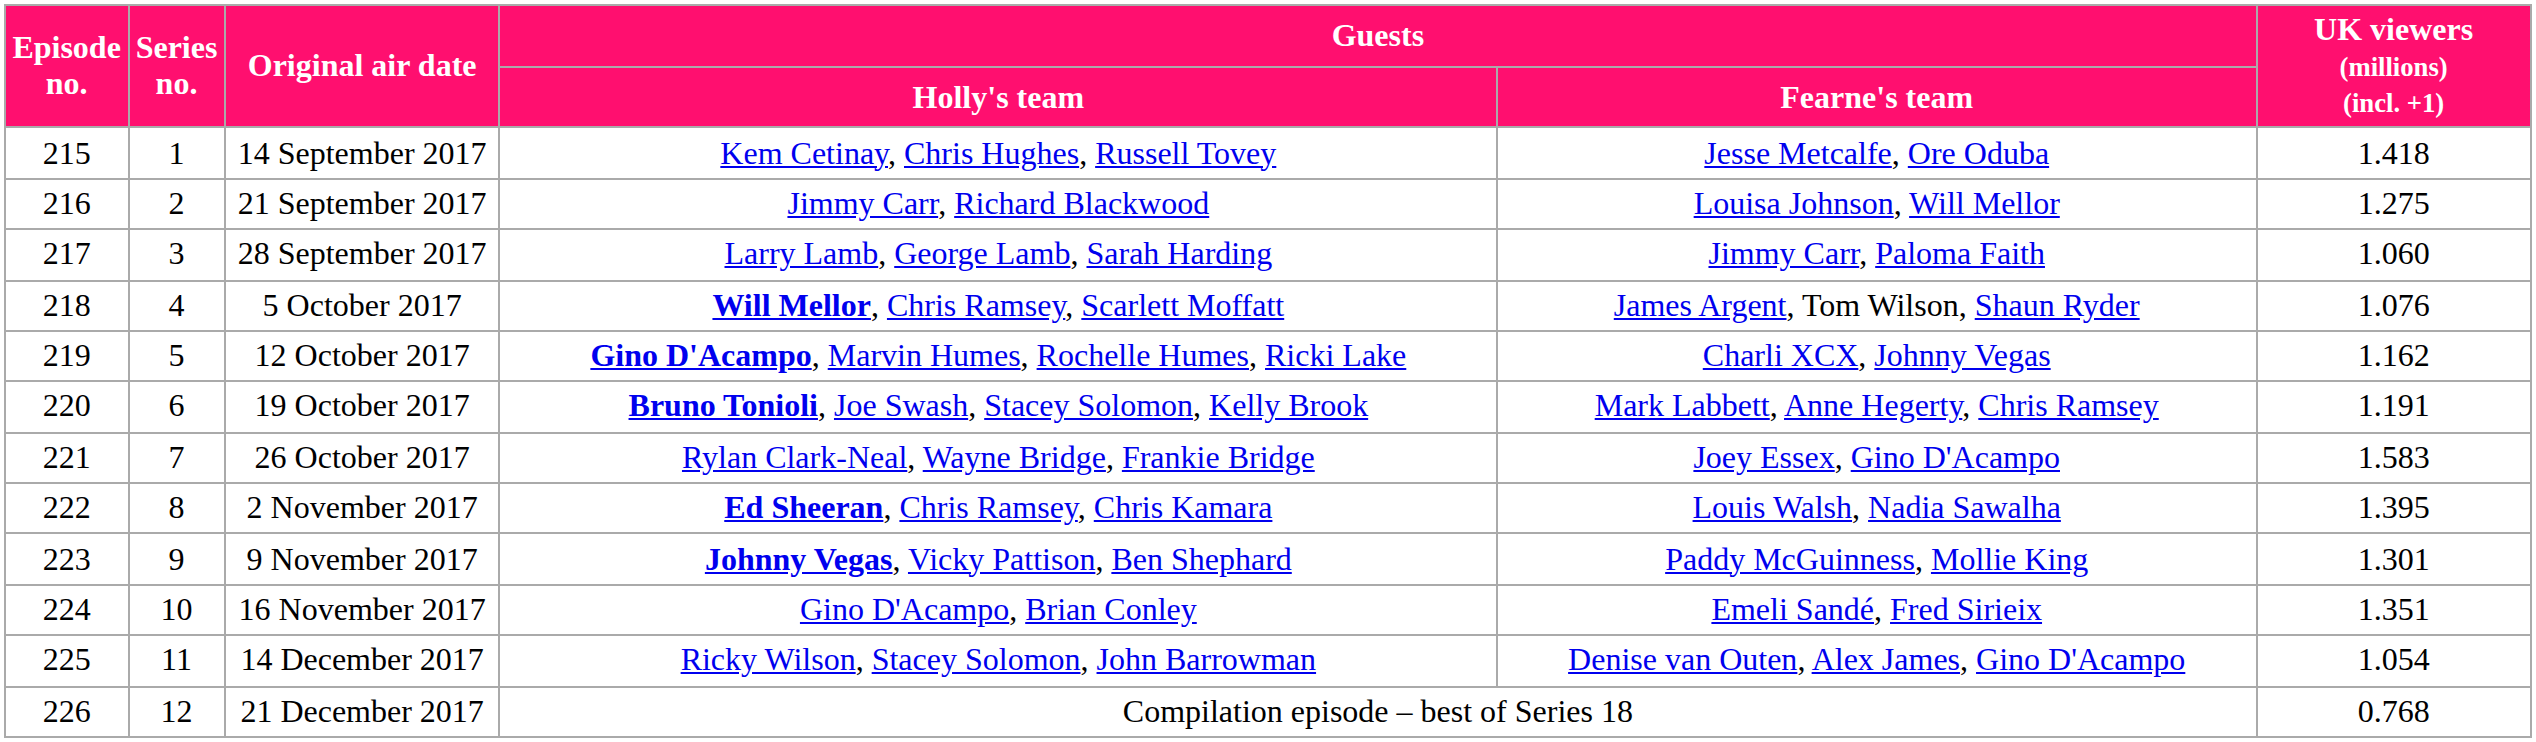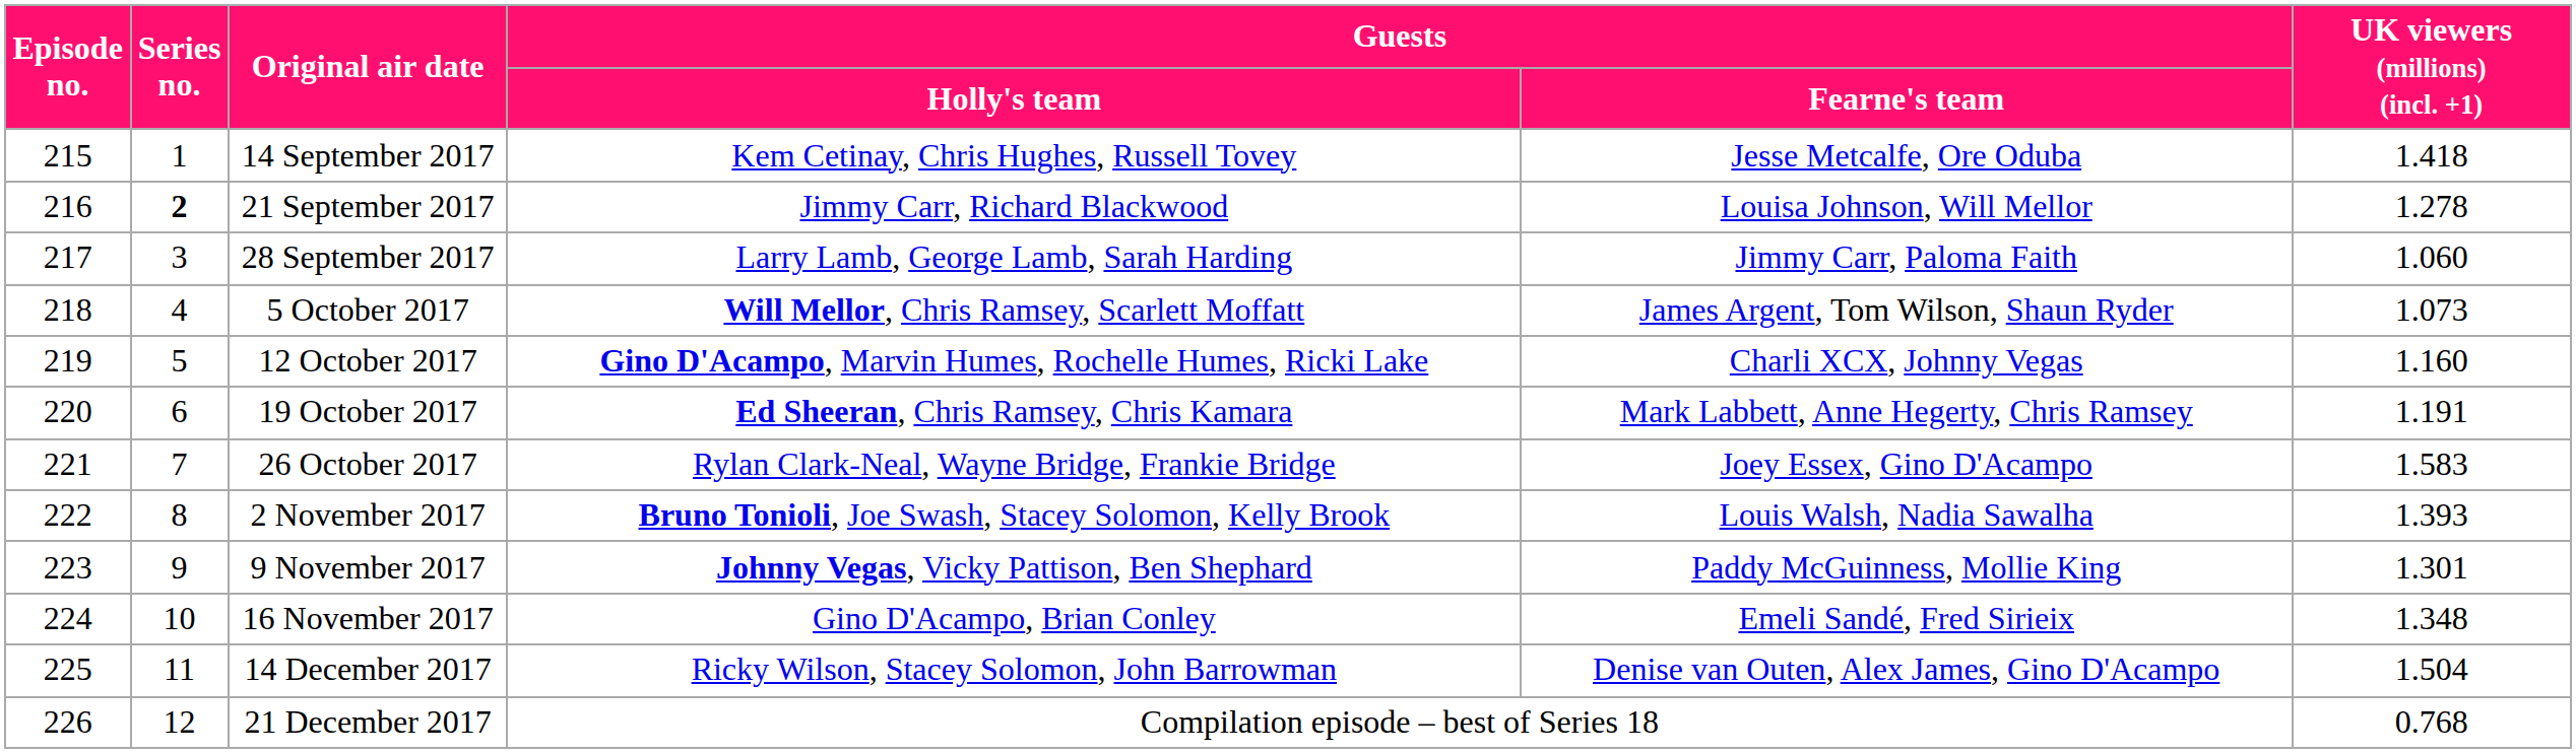21 September 2017 | Series no.: normal -> bold
21 September 2017 | UK viewers (millions) (incl. +1): 1.275 -> 1.278
5 October 2017 | UK viewers (millions) (incl. +1): 1.076 -> 1.073
12 October 2017 | UK viewers (millions) (incl. +1): 1.162 -> 1.160
19 October 2017 | Guests / Holly's team: Bruno Tonioli, Joe Swash, Stacey Solomon, Kelly Brook -> Ed Sheeran, Chris Ramsey, Chris Kamara
2 November 2017 | Guests / Holly's team: Ed Sheeran, Chris Ramsey, Chris Kamara -> Bruno Tonioli, Joe Swash, Stacey Solomon, Kelly Brook
2 November 2017 | UK viewers (millions) (incl. +1): 1.395 -> 1.393
16 November 2017 | UK viewers (millions) (incl. +1): 1.351 -> 1.348
14 December 2017 | UK viewers (millions) (incl. +1): 1.054 -> 1.504
